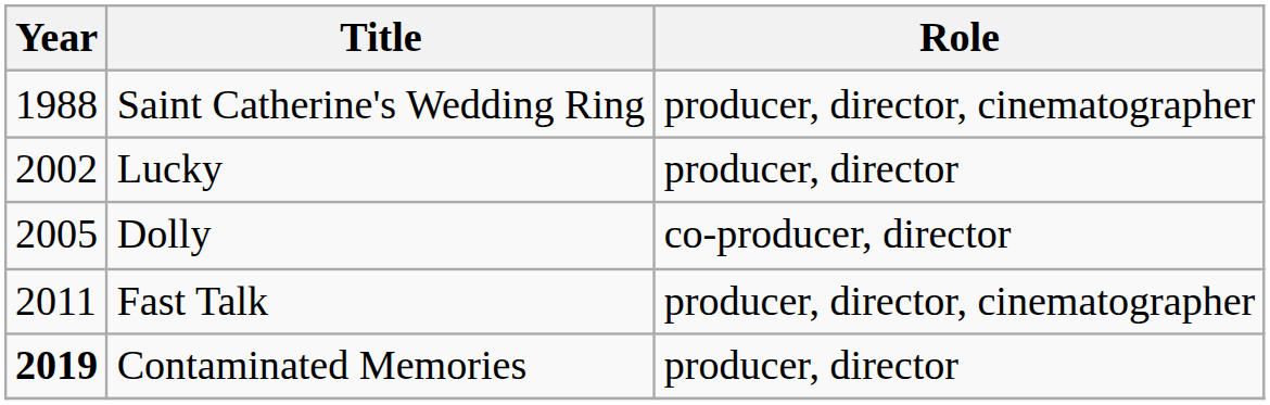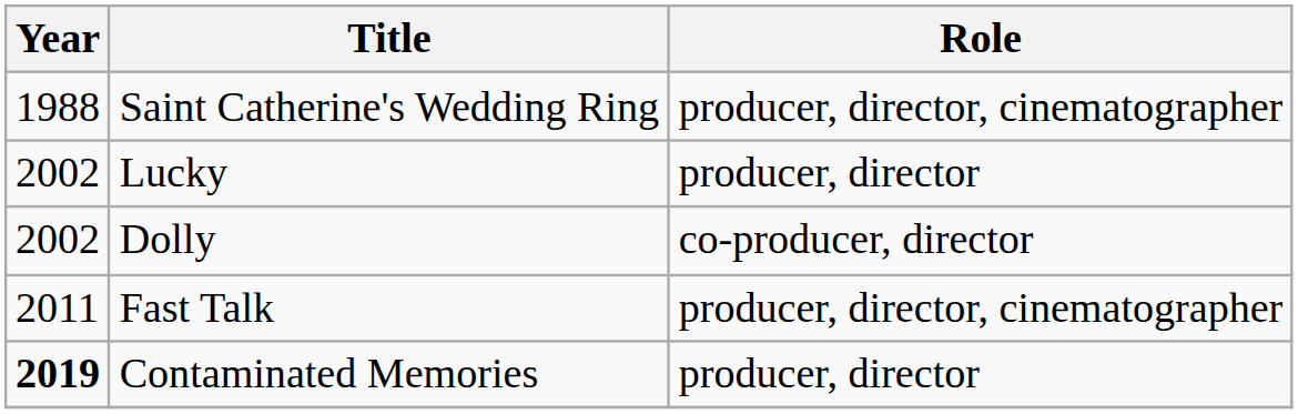Dolly | Year: 2005 -> 2002
